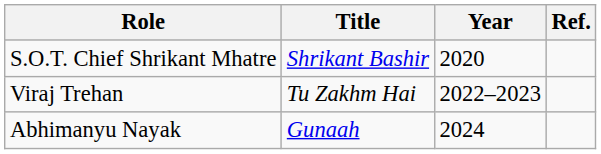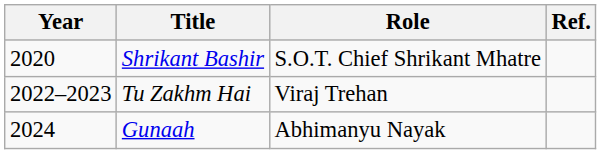columns swapped: Year <-> Role
